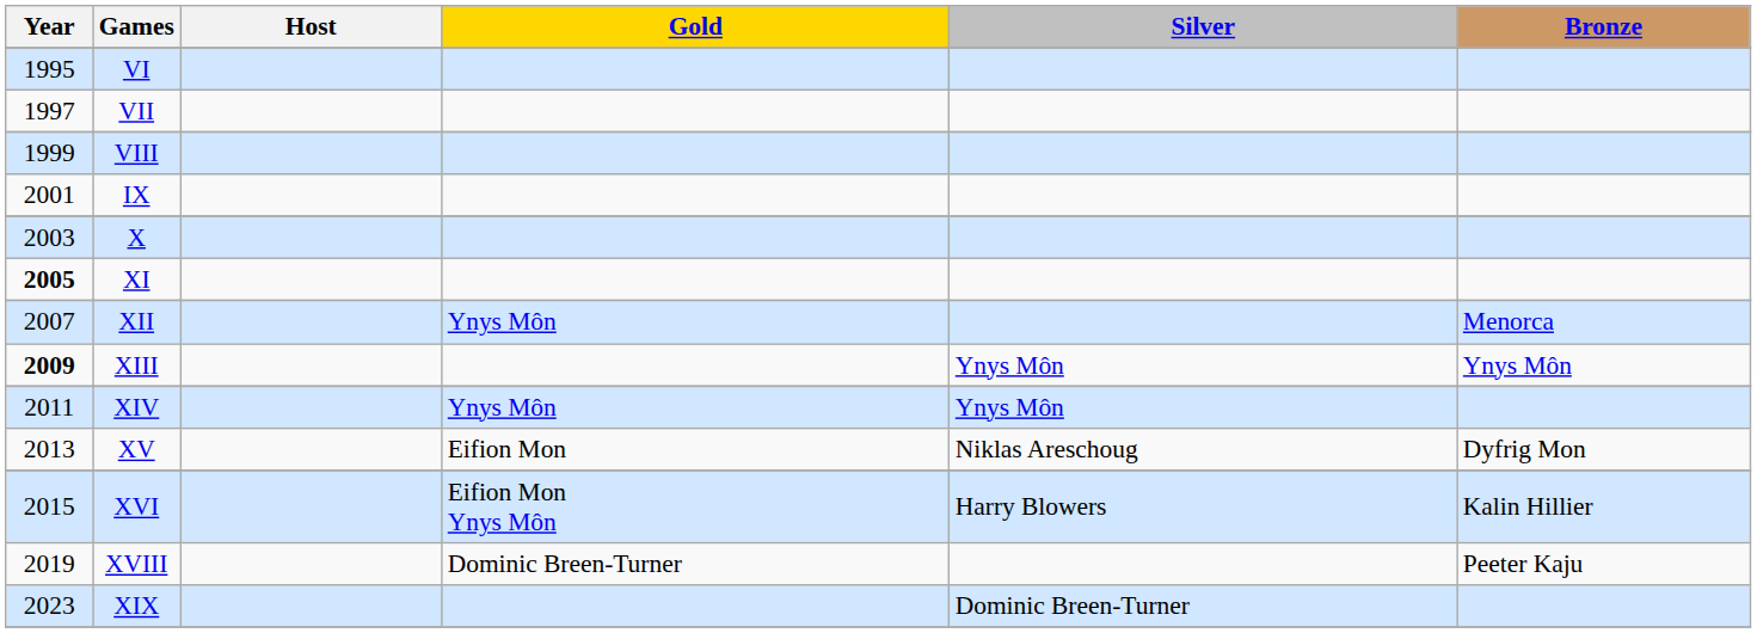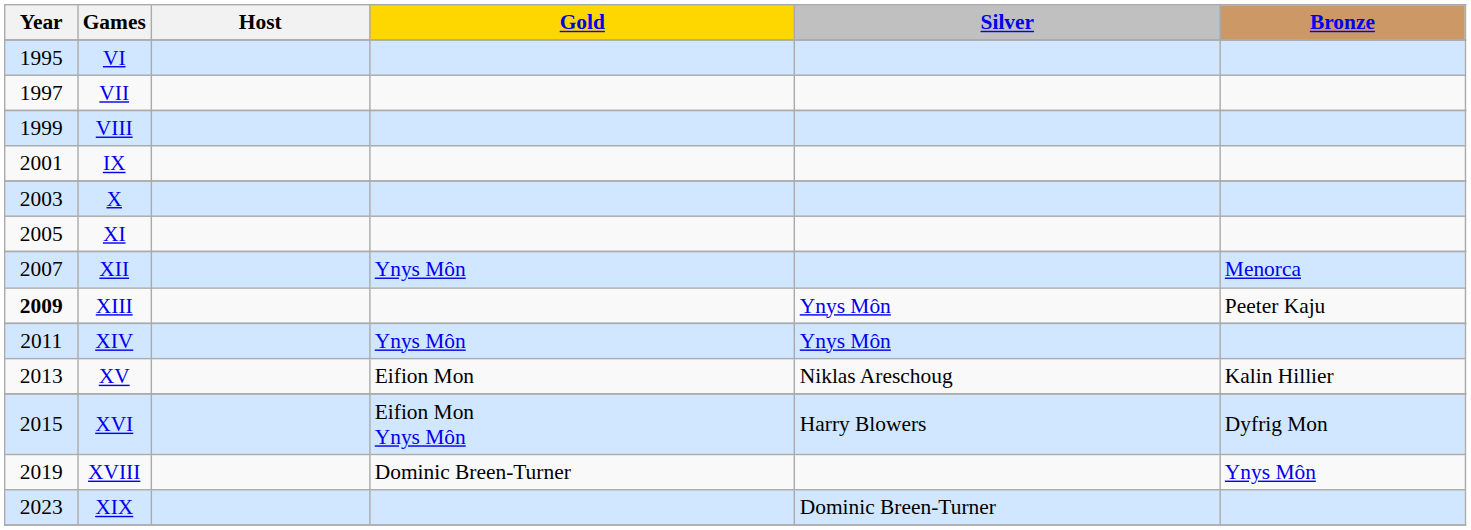XI | Year: bold -> normal
XIII | Bronze: Ynys Môn -> Peeter Kaju
XV | Bronze: Dyfrig Mon -> Kalin Hillier
XVI | Bronze: Kalin Hillier -> Dyfrig Mon
XVIII | Bronze: Peeter Kaju -> Ynys Môn
